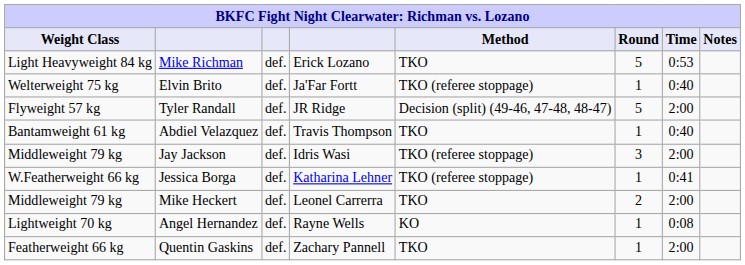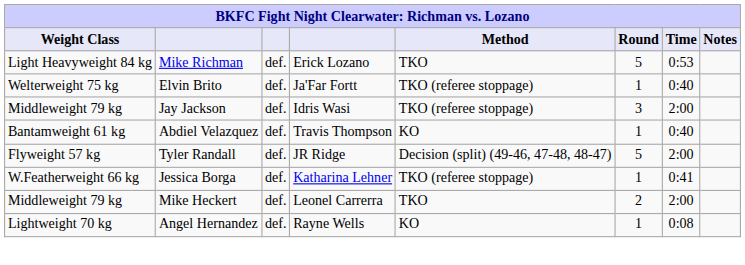rows swapped: Tyler Randall <-> Jay Jackson
Abdiel Velazquez | Method: TKO -> KO
- row: Featherweight 66 kg | Quentin Gaskins | def. | Zachary Pannell | TKO | 1 | 2:00
